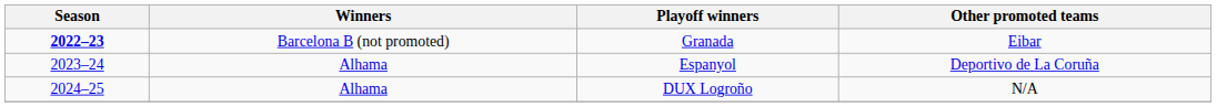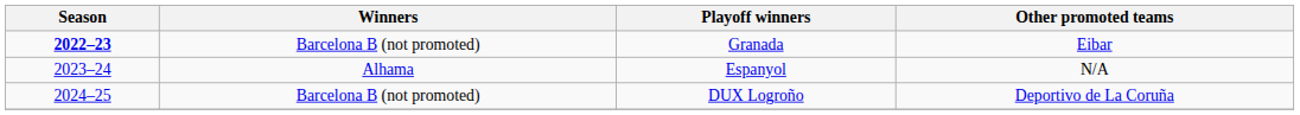Espanyol | Other promoted teams: Deportivo de La Coruña -> N/A
DUX Logroño | Winners: Alhama -> Barcelona B (not promoted)
DUX Logroño | Other promoted teams: N/A -> Deportivo de La Coruña
